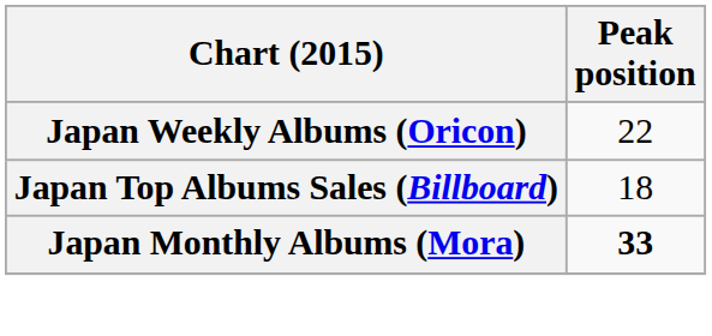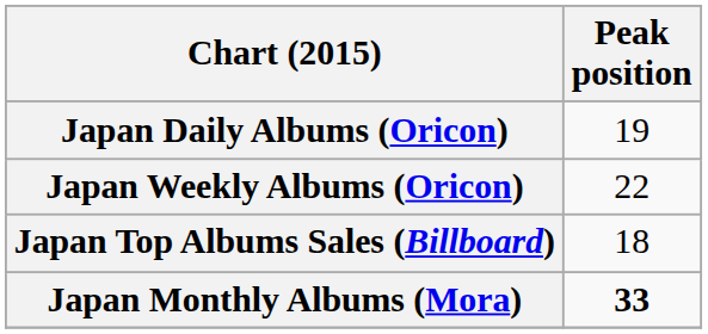+ row: Japan Daily Albums (Oricon) | 19
